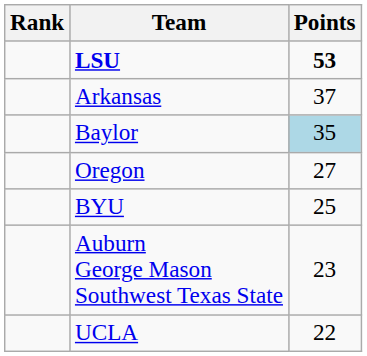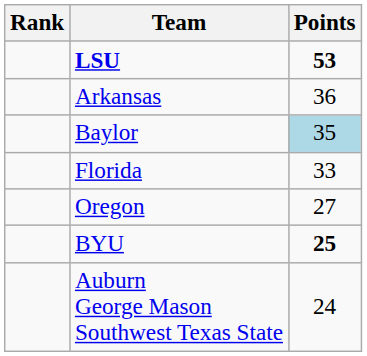Arkansas | Points: 37 -> 36
+ row: Florida | 33
BYU | Points: normal -> bold
Auburn George Mason Southwest Texas State | Points: 23 -> 24
- row: UCLA | 22
